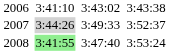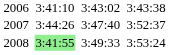2007 | column 3: lightgrey background -> no background
2007 | column 5: 3:49:33 -> 3:47:40
2008 | column 5: 3:47:40 -> 3:49:33
